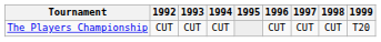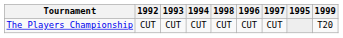columns swapped: 1995 <-> 1998
